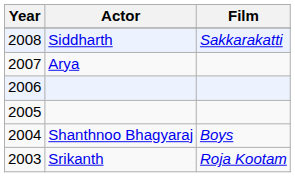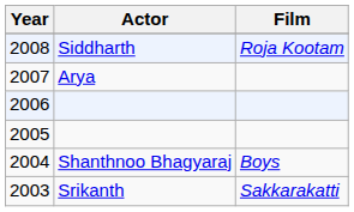2008 | Film: Sakkarakatti -> Roja Kootam
2003 | Film: Roja Kootam -> Sakkarakatti
